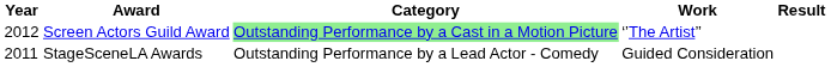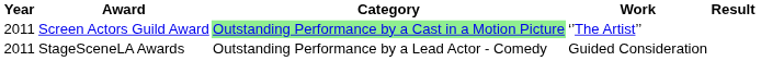Screen Actors Guild Award | Year: 2012 -> 2011
